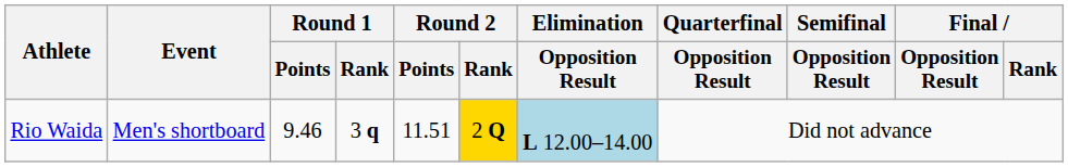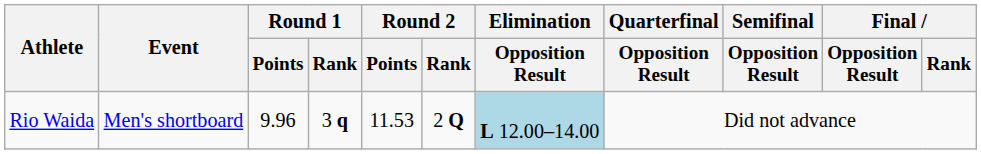Rio Waida | Round 1 / Points: 9.46 -> 9.96
Rio Waida | Round 2 / Points: 11.51 -> 11.53
Rio Waida | Round 2 / Rank: gold background -> no background
